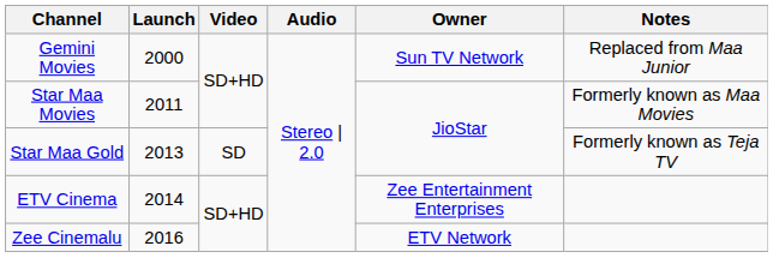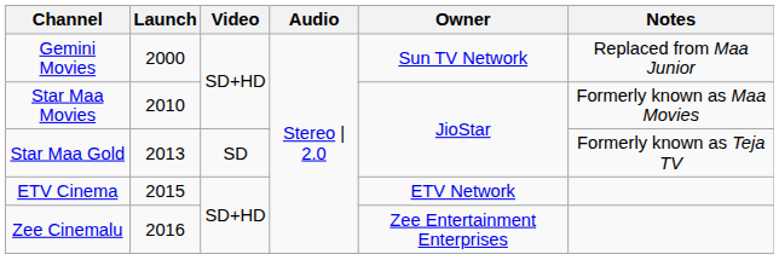Star Maa Movies | Launch: 2011 -> 2010
ETV Cinema | Launch: 2014 -> 2015
ETV Cinema | Owner: Zee Entertainment Enterprises -> ETV Network
Zee Cinemalu | Owner: ETV Network -> Zee Entertainment Enterprises
